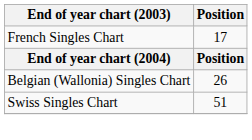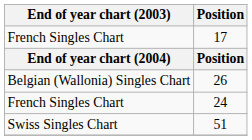+ row: French Singles Chart | 24
